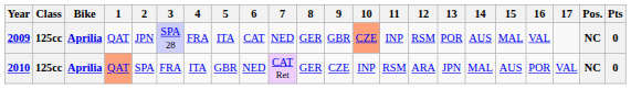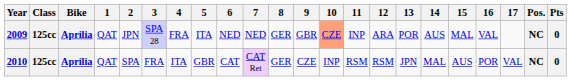2009 | 6: CAT -> NED
2009 | 12: RSM -> ARA
2010 | 1: lightsalmon background -> no background
2010 | 6: NED -> CAT
2010 | 12: ARA -> RSM
